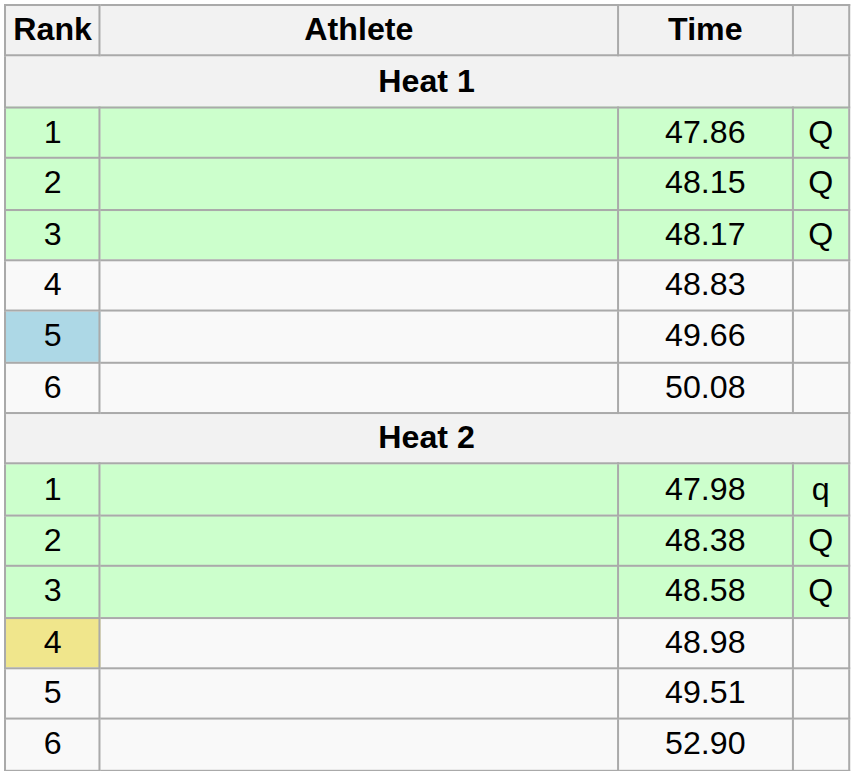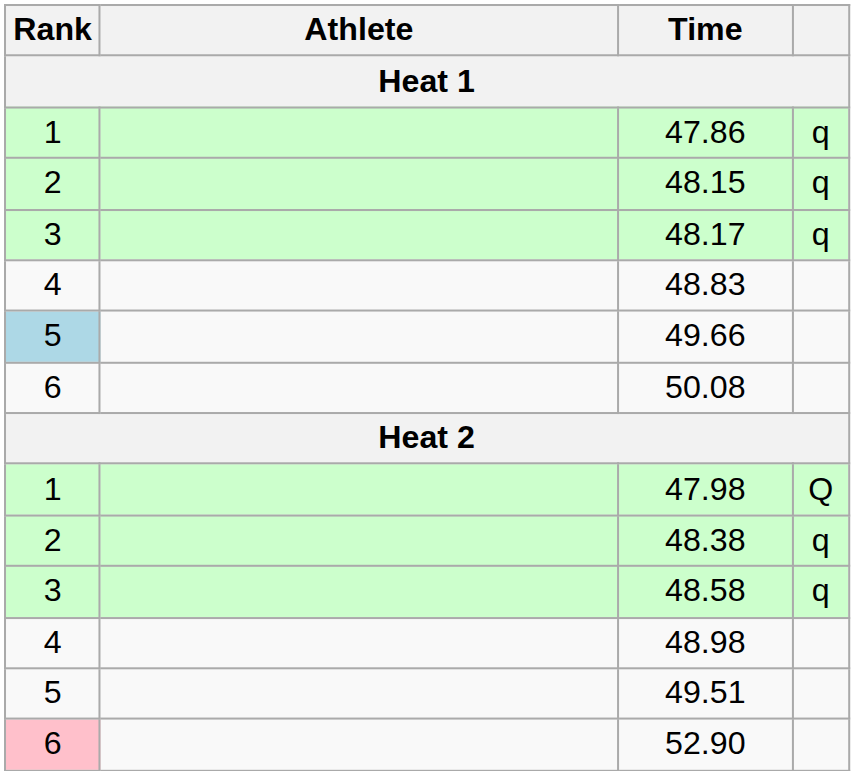47.86 | column 4: Q -> q
48.15 | column 4: Q -> q
48.17 | column 4: Q -> q
47.98 | column 4: q -> Q
48.38 | column 4: Q -> q
48.58 | column 4: Q -> q
48.98 | Rank: khaki background -> no background
52.90 | Rank: no background -> pink background
